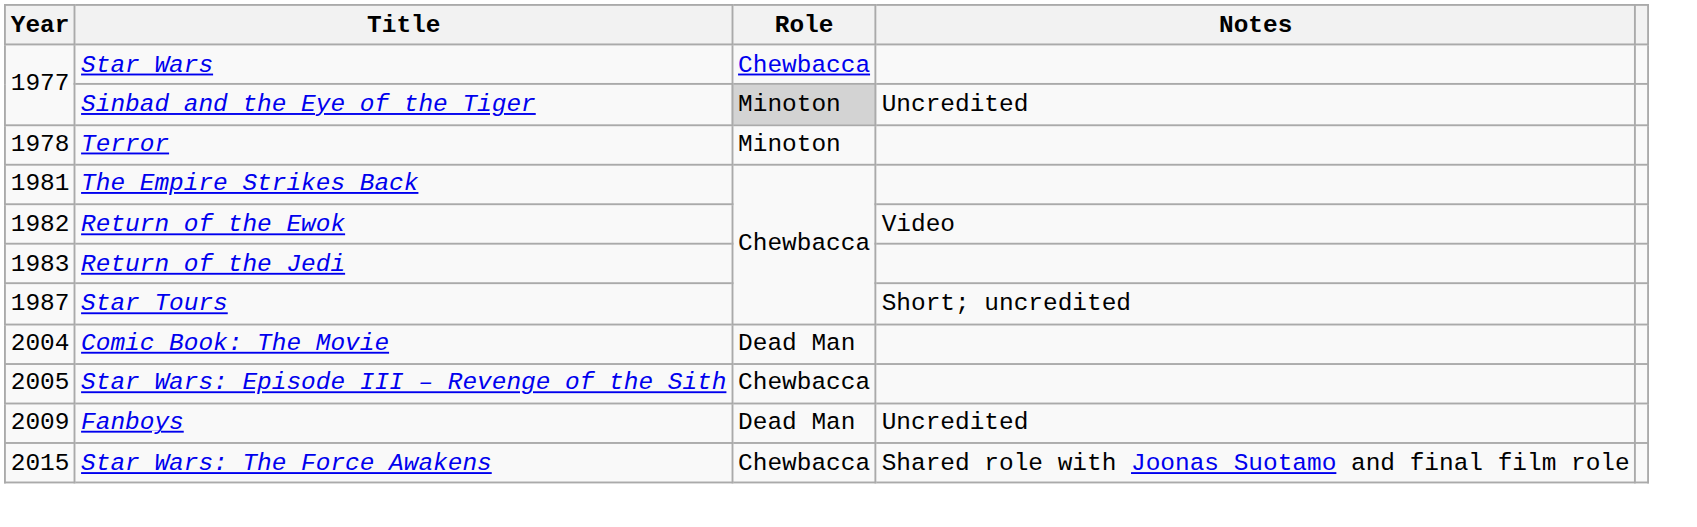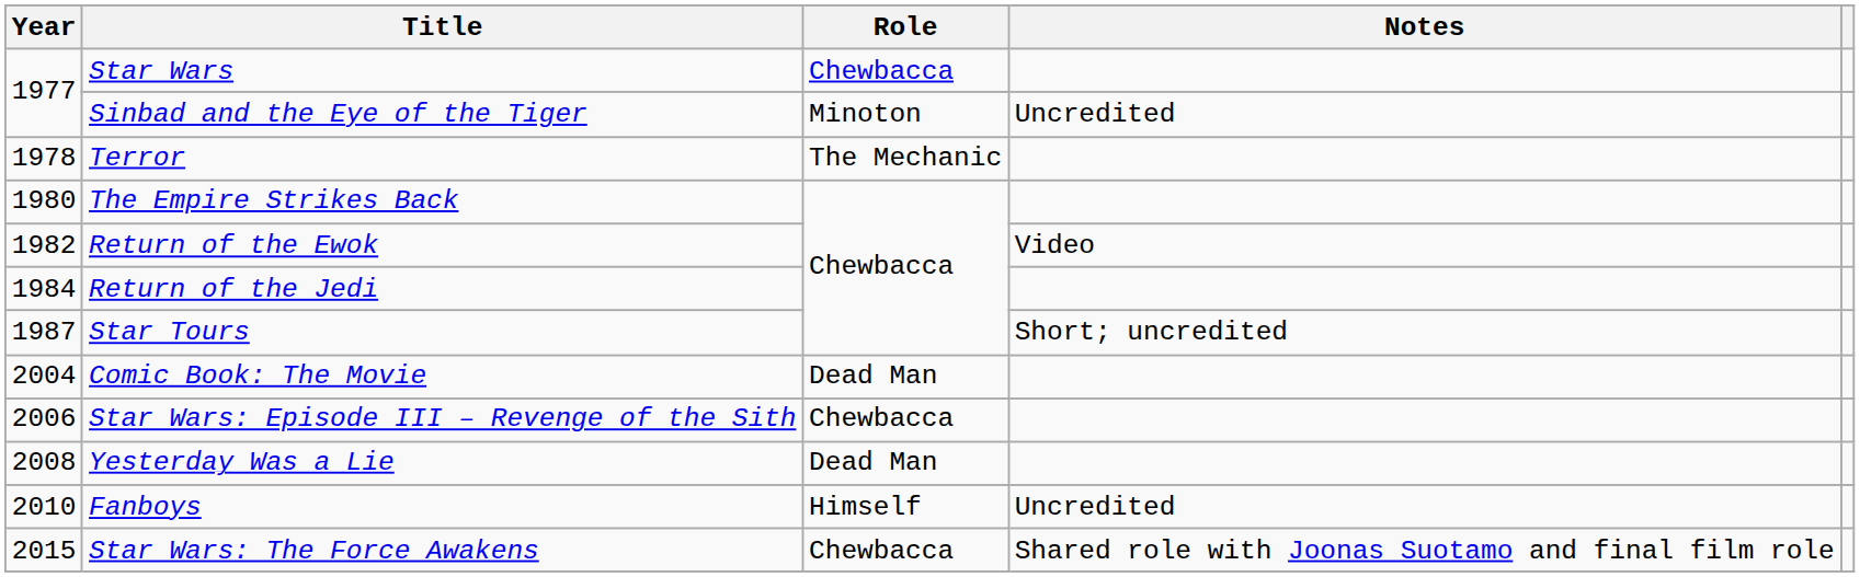Sinbad and the Eye of the Tiger | Role: lightgrey background -> no background
Terror | Role: Minoton -> The Mechanic
The Empire Strikes Back | Year: 1981 -> 1980
Return of the Jedi | Year: 1983 -> 1984
Star Wars: Episode III – Revenge of the Sith | Year: 2005 -> 2006
+ row: 2008 | Yesterday Was a Lie | Dead Man
Fanboys | Year: 2009 -> 2010
Fanboys | Role: Dead Man -> Himself
